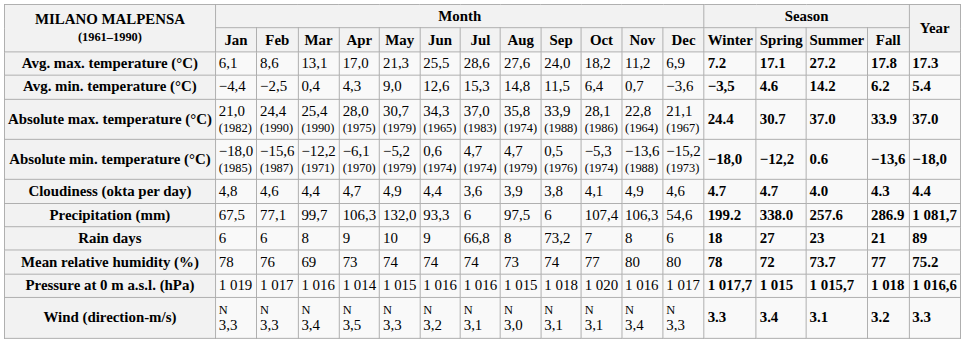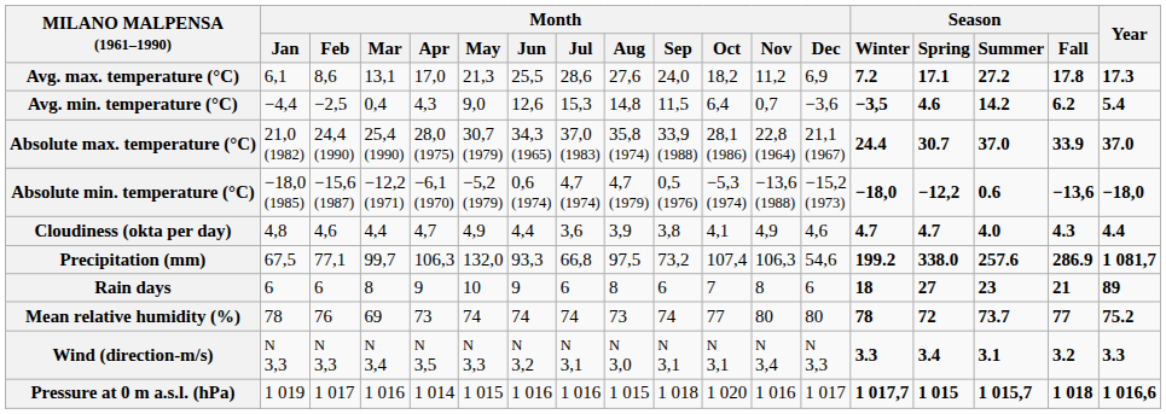Precipitation (mm) | Month / Jul: 6 -> 66,8
Precipitation (mm) | Month / Sep: 6 -> 73,2
Rain days | Month / Jul: 66,8 -> 6
Rain days | Month / Sep: 73,2 -> 6
rows swapped: Pressure at 0 m a.s.l. (hPa) <-> Wind (direction-m/s)
